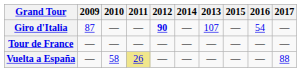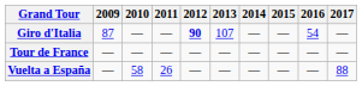columns swapped: 2013 <-> 2014
Vuelta a España | 2011: khaki background -> no background
